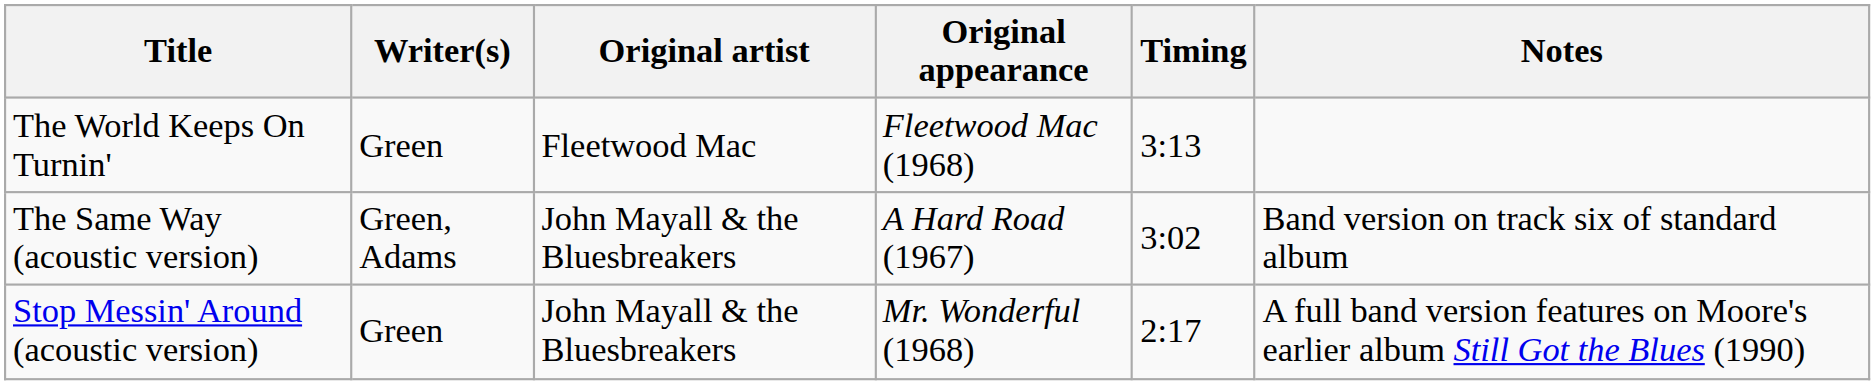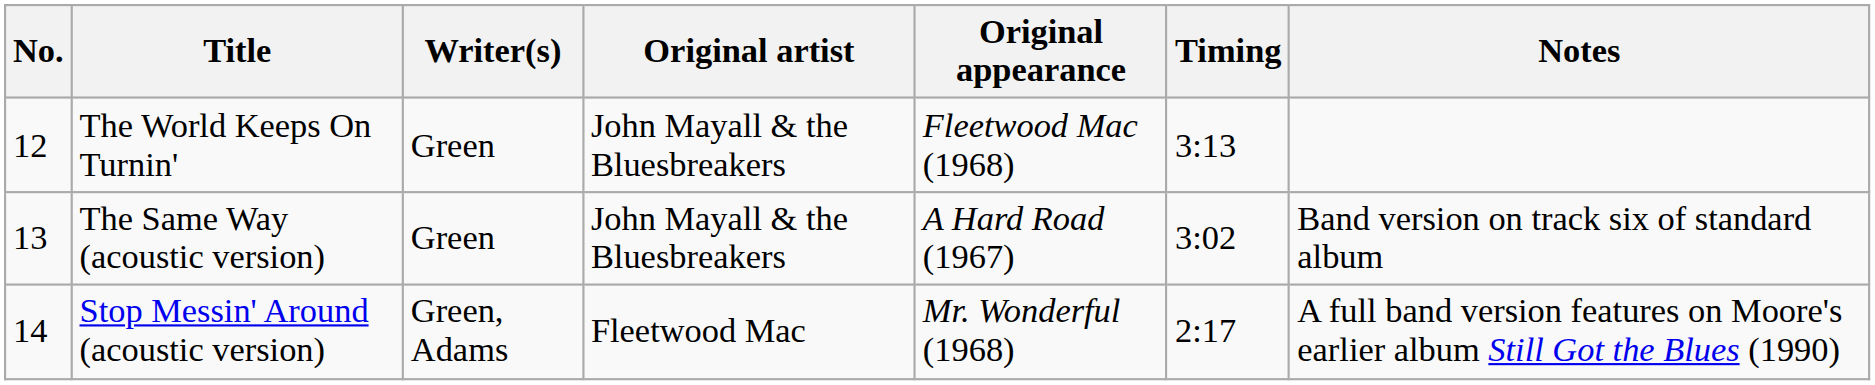+ column: No. | 12 | 13 | 14
The World Keeps On Turnin' | Original artist: Fleetwood Mac -> John Mayall & the Bluesbreakers
The Same Way (acoustic version) | Writer(s): Green, Adams -> Green
Stop Messin' Around (acoustic version) | Writer(s): Green -> Green, Adams
Stop Messin' Around (acoustic version) | Original artist: John Mayall & the Bluesbreakers -> Fleetwood Mac
